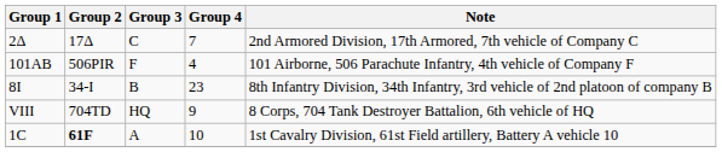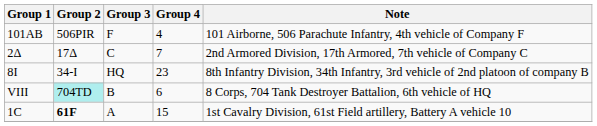rows swapped: 101AB <-> 2Δ
8I | Group 3: B -> HQ
VIII | Group 2: no background -> paleturquoise background
VIII | Group 3: HQ -> B
VIII | Group 4: 9 -> 6
1C | Group 4: 10 -> 15
